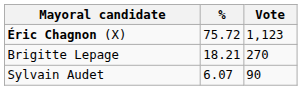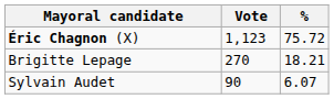columns swapped: Vote <-> %
